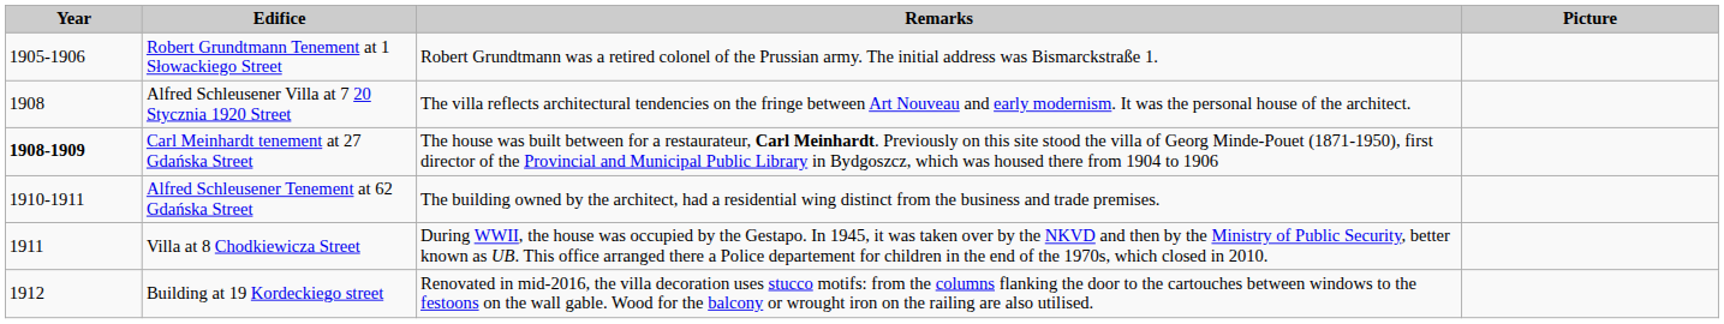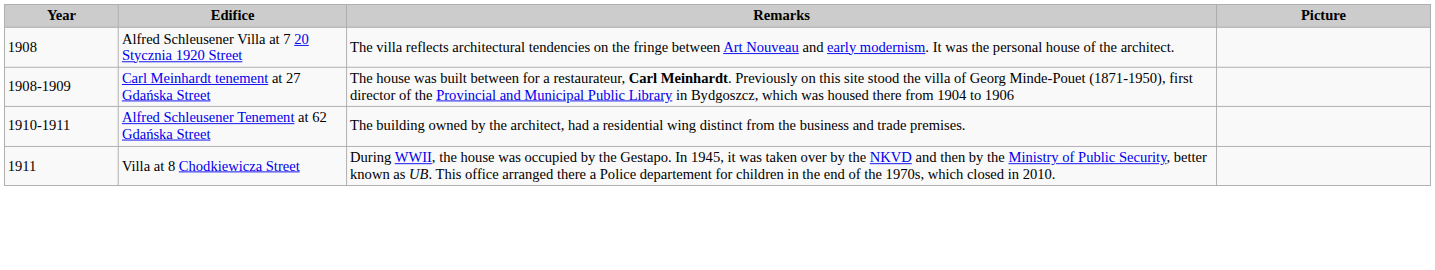- row: 1905-1906 | Robert Grundtmann Tenement at 1 Słowackiego Street | Robert Grundtmann was a retired colonel of the Prussian army. The initial address was Bismarckstraße 1.
Carl Meinhardt tenement at 27 Gdańska Street | Year: bold -> normal
- row: 1912 | Building at 19 Kordeckiego street | Renovated in mid-2016, the villa decoration uses stucco motifs: from the columns flanking the door to the cartouches between windows to the festoons on the wall gable. Wood for the balcony or wrought iron on the railing are also utilised.
